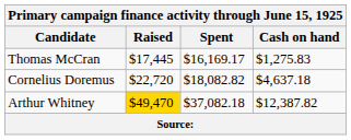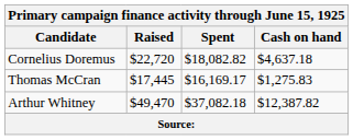rows swapped: Cornelius Doremus <-> Thomas McCran
Arthur Whitney | Raised: gold background -> no background
